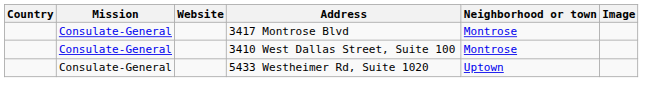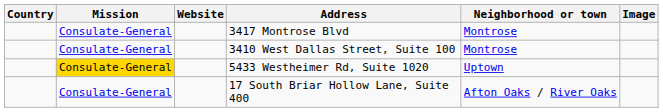5433 Westheimer Rd, Suite 1020 | Mission: no background -> gold background
+ row: Consulate-General | 17 South Briar Hollow Lane, Suite 400 | Afton Oaks / River Oaks
